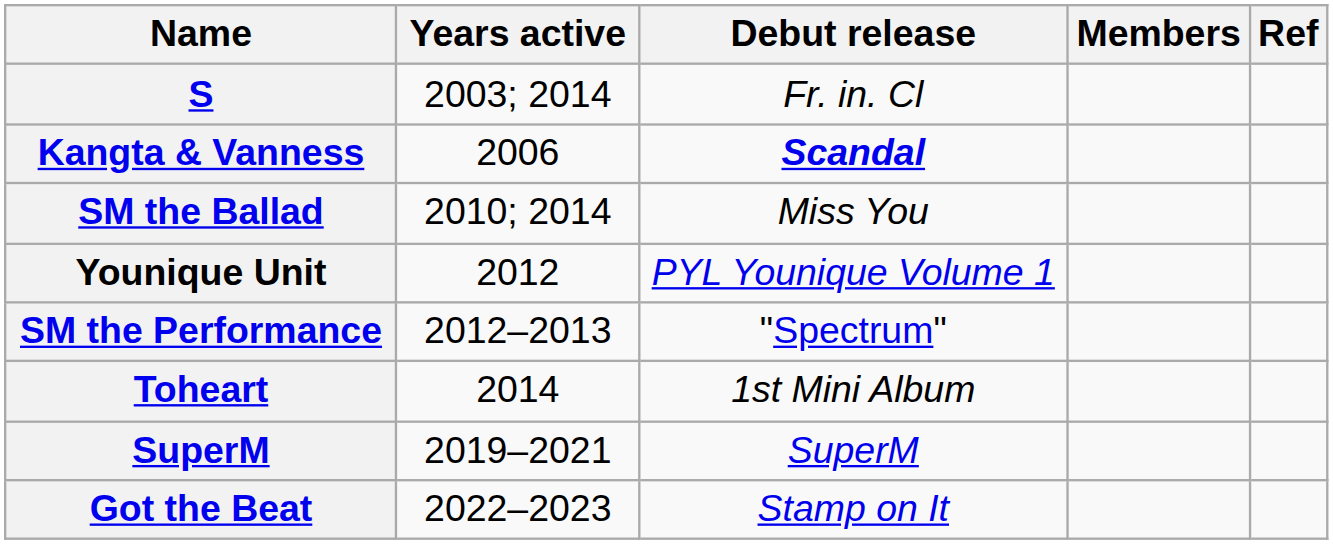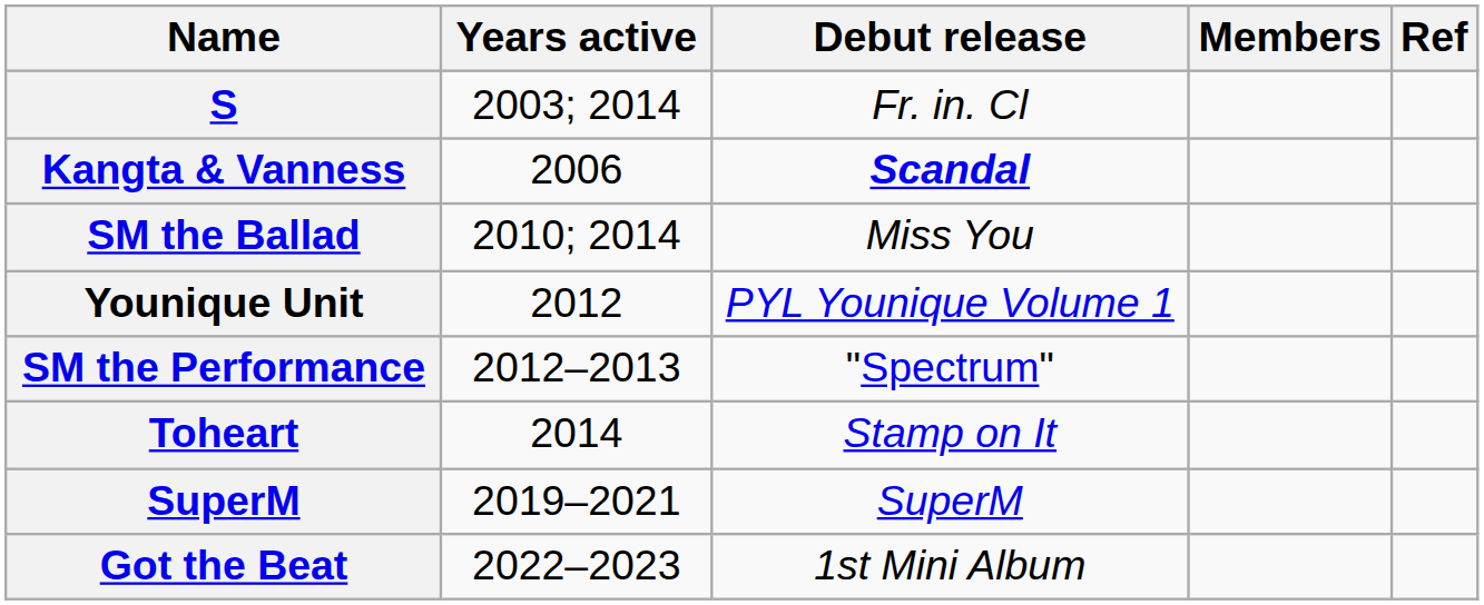Toheart | Debut release: 1st Mini Album -> Stamp on It
Got the Beat | Debut release: Stamp on It -> 1st Mini Album
